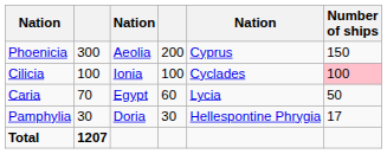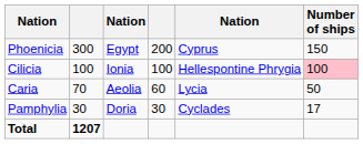Phoenicia | column 3: Aeolia -> Egypt
Cilicia | column 5: Cyclades -> Hellespontine Phrygia
Caria | column 3: Egypt -> Aeolia
Pamphylia | column 5: Hellespontine Phrygia -> Cyclades
